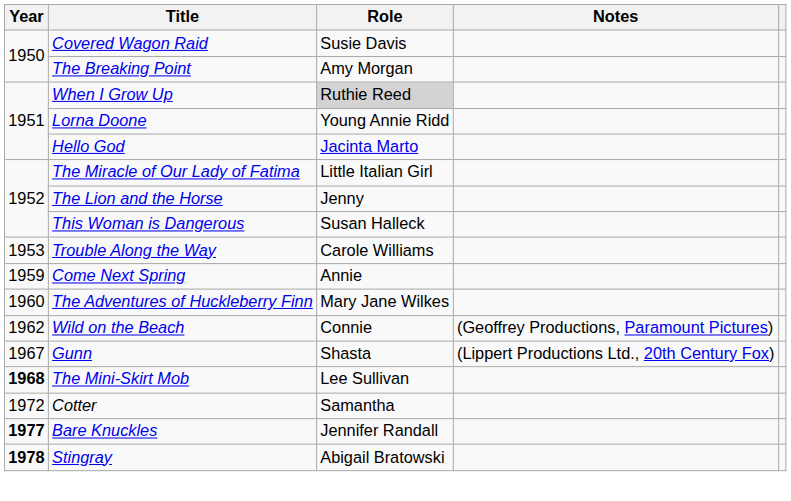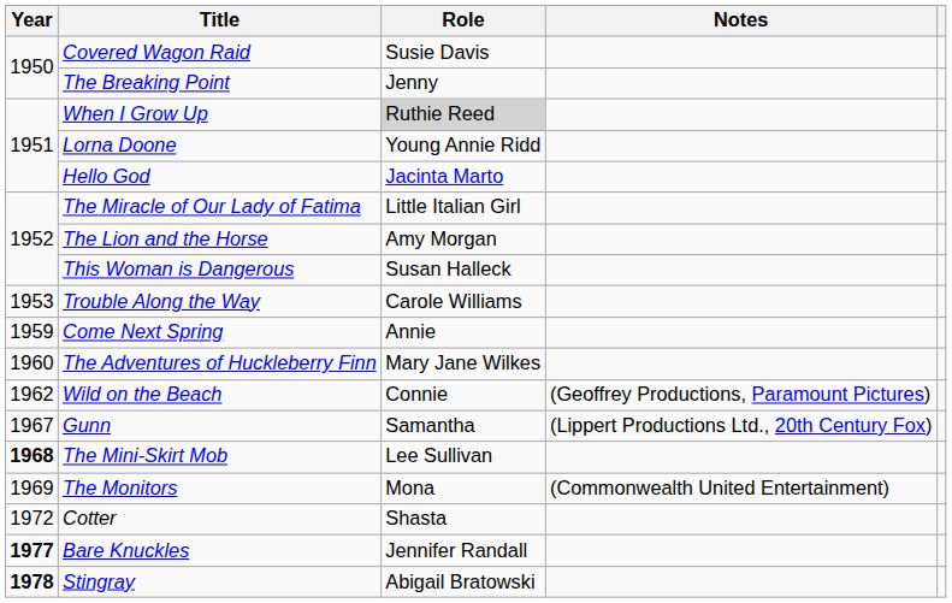The Breaking Point | Role: Amy Morgan -> Jenny
The Lion and the Horse | Role: Jenny -> Amy Morgan
Gunn | Role: Shasta -> Samantha
+ row: 1969 | The Monitors | Mona | (Commonwealth United Entertainment)
Cotter | Role: Samantha -> Shasta
